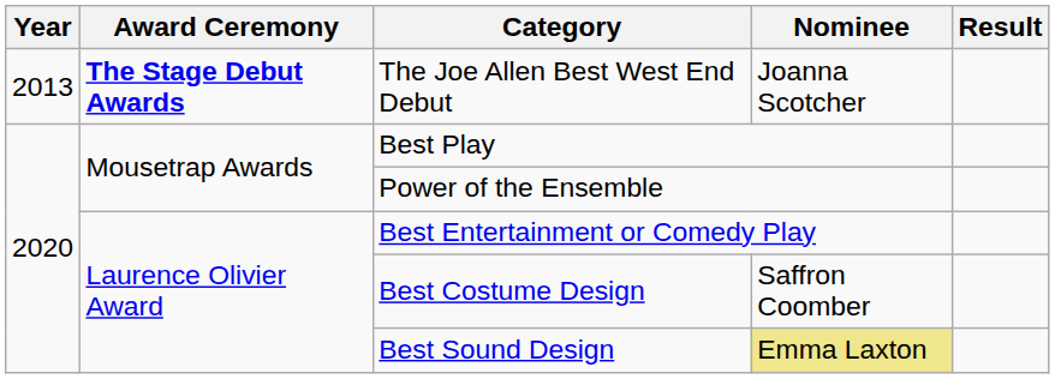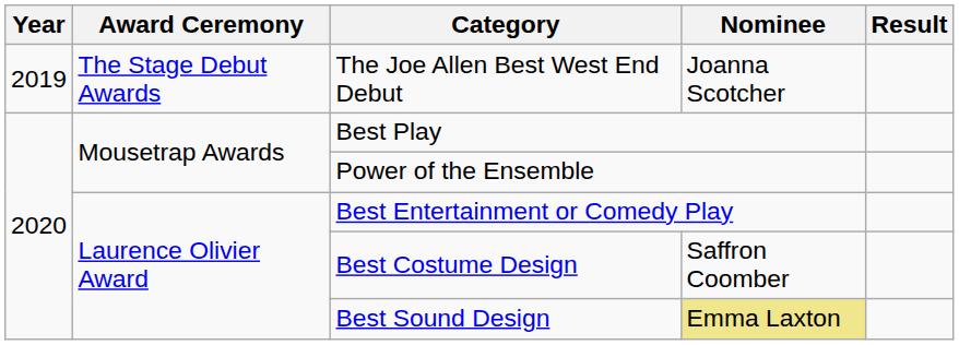The Joe Allen Best West End Debut | Year: 2013 -> 2019
The Joe Allen Best West End Debut | Award Ceremony: bold -> normal
